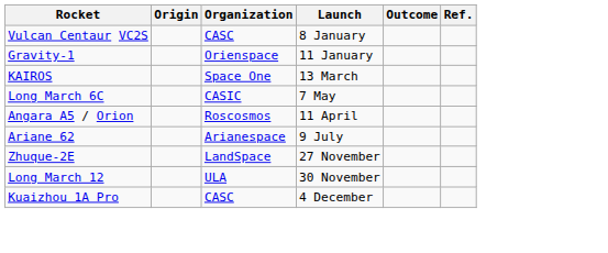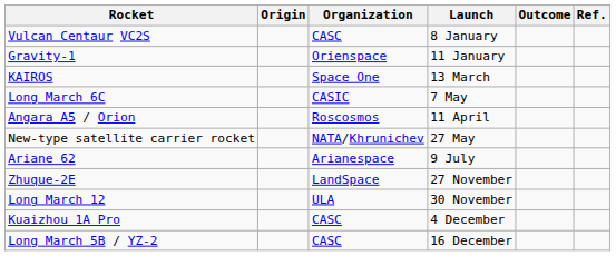+ row: New-type satellite carrier rocket | NATA/Khrunichev | 27 May
+ row: Long March 5B / YZ-2 | CASC | 16 December
